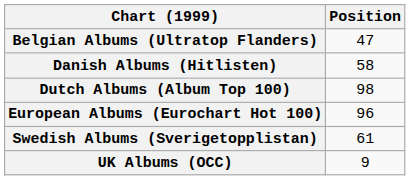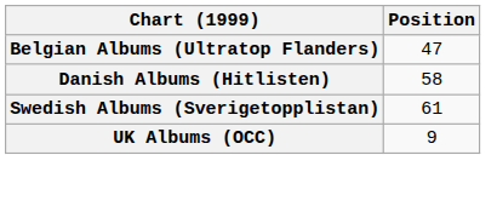- row: Dutch Albums (Album Top 100) | 98
- row: European Albums (Eurochart Hot 100) | 96
